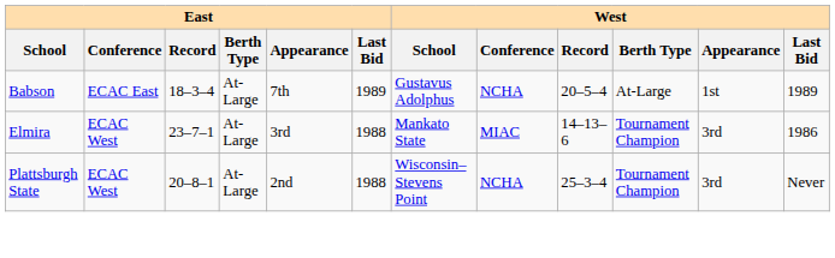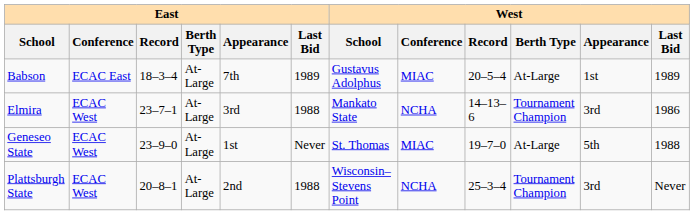Babson | West / Conference: NCHA -> MIAC
Elmira | West / Conference: MIAC -> NCHA
+ row: Geneseo State | ECAC West | 23–9–0 | At-Large | 1st | Never | St. Thomas | MIAC | 19–7–0 | At-Large | 5th | 1988
